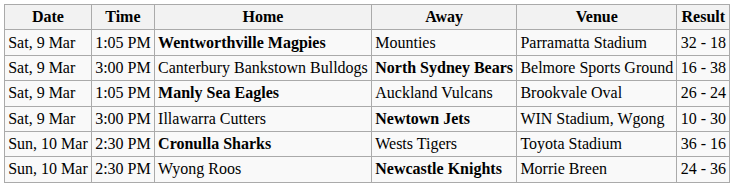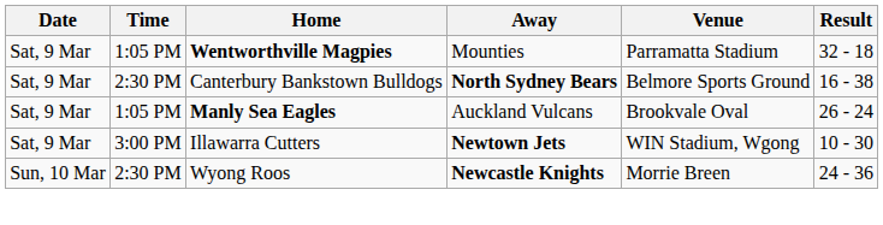Canterbury Bankstown Bulldogs | Time: 3:00 PM -> 2:30 PM
- row: Sun, 10 Mar | 2:30 PM | Cronulla Sharks | Wests Tigers | Toyota Stadium | 36 - 16
